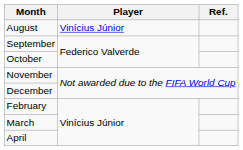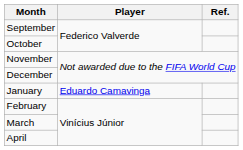- row: August | Vinícius Júnior
+ row: January | Eduardo Camavinga
